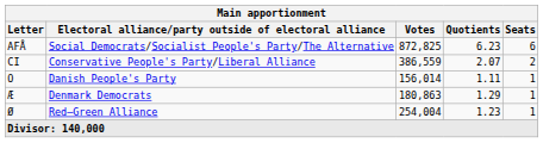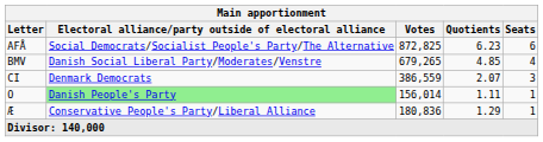+ row: BMV | Danish Social Liberal Party/Moderates/Venstre | 679,265 | 4.85 | 4
CI | Electoral alliance/party outside of electoral alliance: Conservative People's Party/Liberal Alliance -> Denmark Democrats
CI | Seats: 2 -> 3
O | Electoral alliance/party outside of electoral alliance: no background -> lightgreen background
Æ | Electoral alliance/party outside of electoral alliance: Denmark Democrats -> Conservative People's Party/Liberal Alliance
Æ | Votes: 180,863 -> 180,836
- row: Ø | Red–Green Alliance | 254,004 | 1.23 | 1
